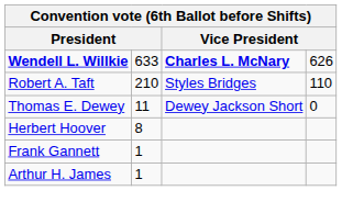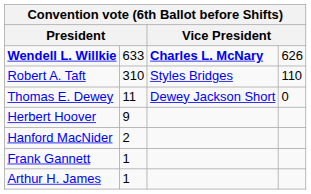Robert A. Taft | column 2: 210 -> 310
Herbert Hoover | column 2: 8 -> 9
+ row: Hanford MacNider | 2
